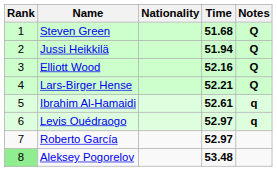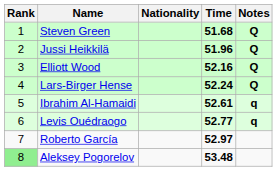Jussi Heikkilä | Time: 51.94 -> 51.96
Lars-Birger Hense | Time: 52.21 -> 52.24
Levis Ouédraogo | Time: 52.97 -> 52.77
